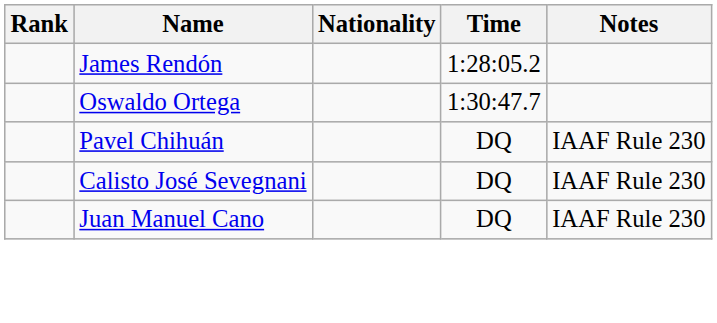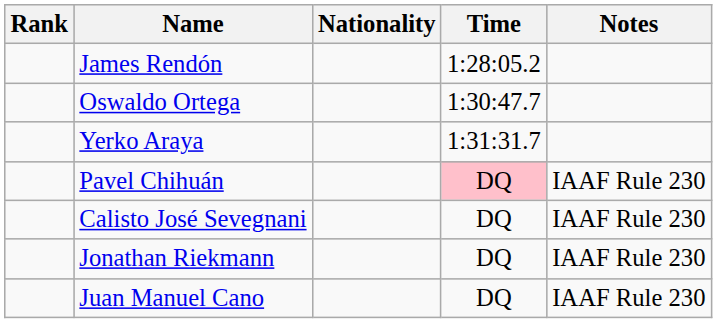+ row: Yerko Araya | 1:31:31.7
Pavel Chihuán | Time: no background -> pink background
+ row: Jonathan Riekmann | DQ | IAAF Rule 230
